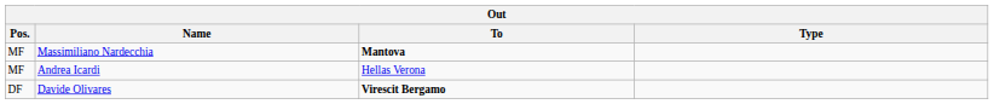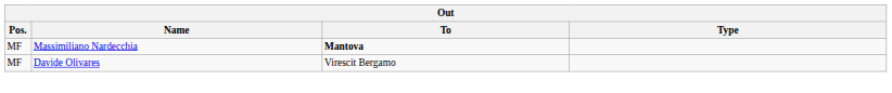- row: MF | Andrea Icardi | Hellas Verona
Davide Olivares | Pos.: DF -> MF
Davide Olivares | To: bold -> normal
